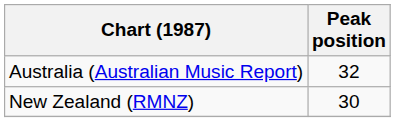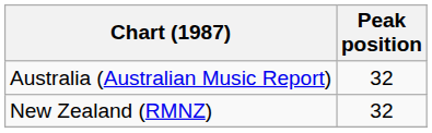New Zealand (RMNZ) | Peak position: 30 -> 32
